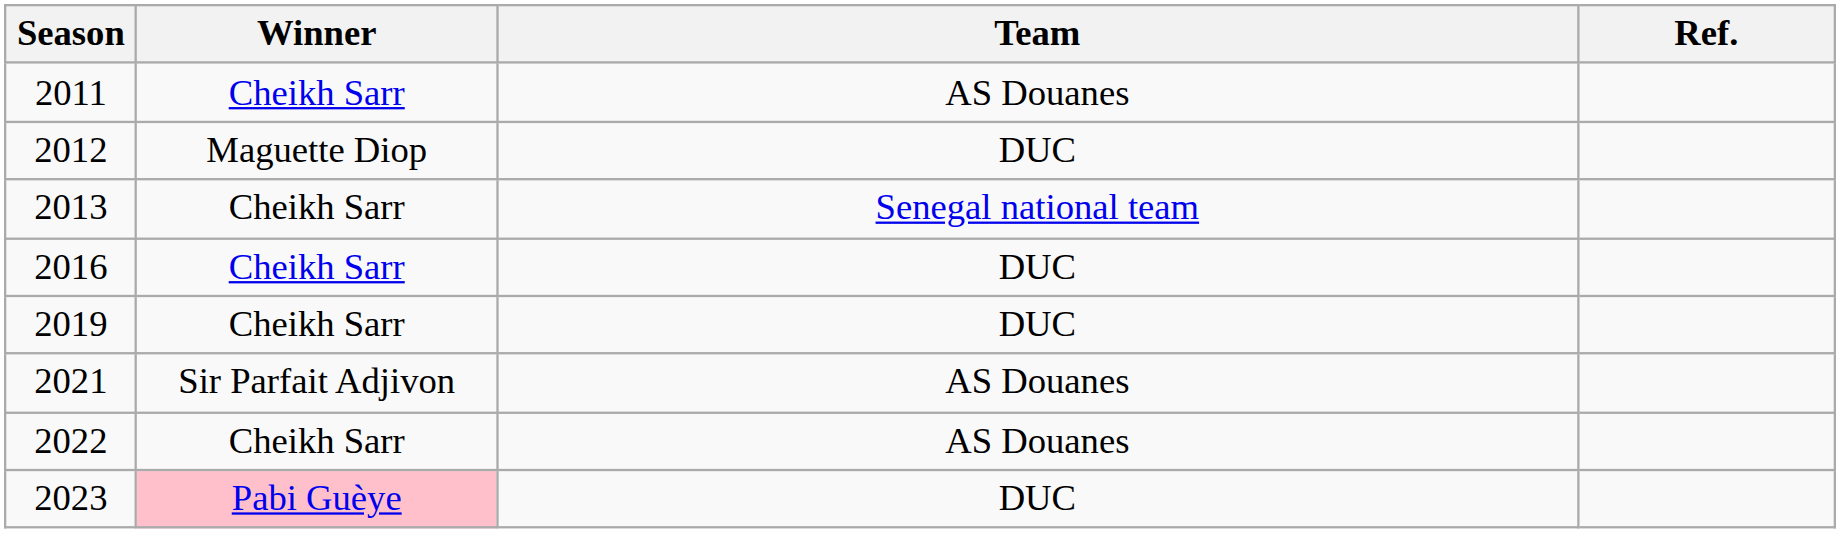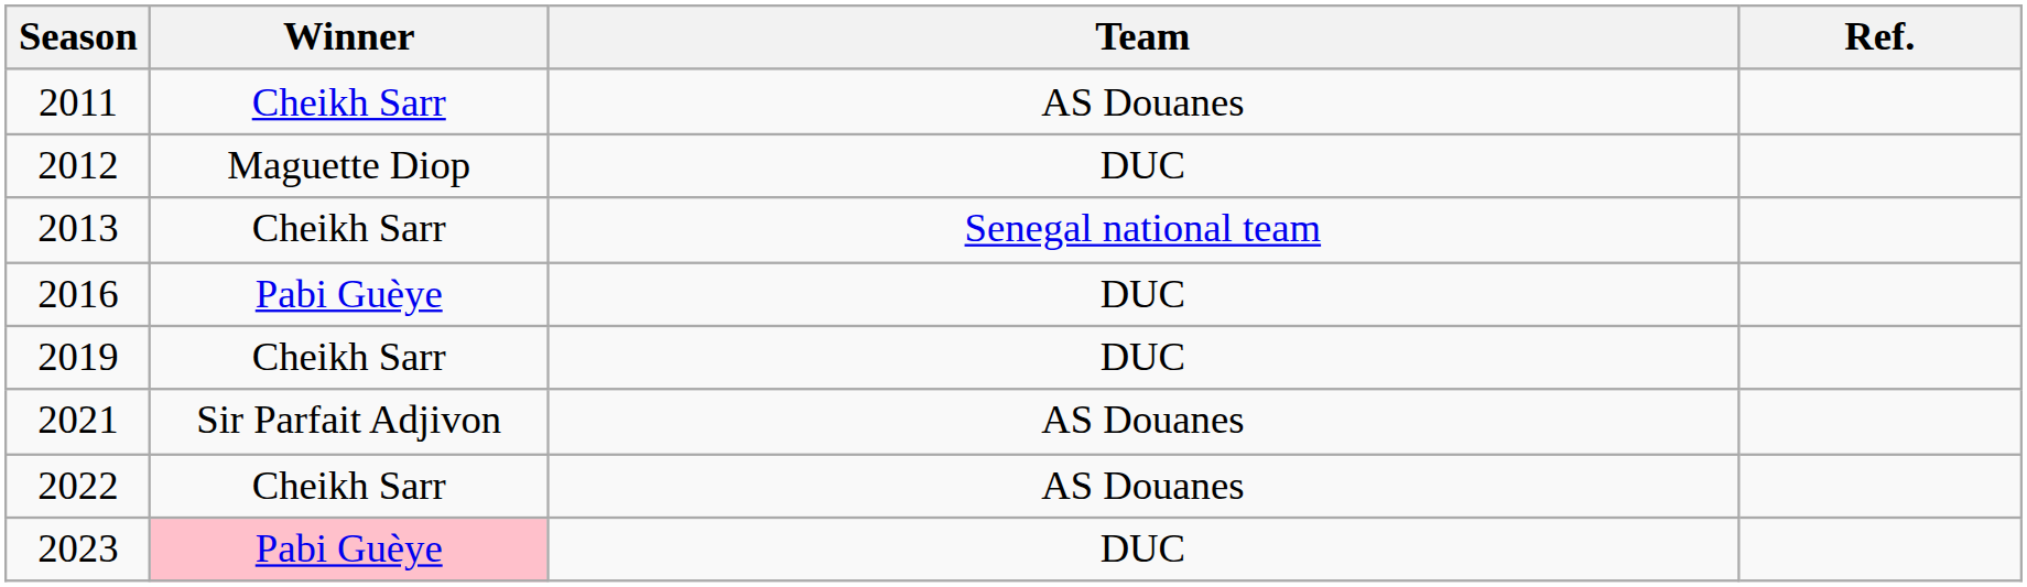2016 | Winner: Cheikh Sarr -> Pabi Guèye
